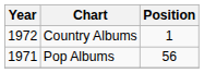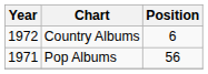Country Albums | Position: 1 -> 6
